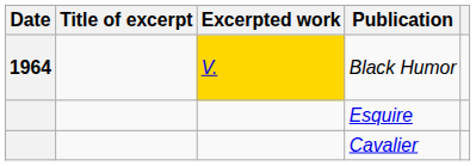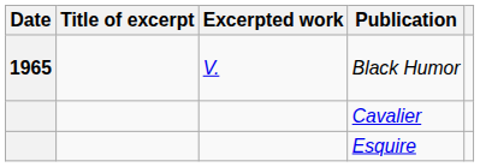Black Humor | Date: 1964 -> 1965
Black Humor | Excerpted work: gold background -> no background
rows swapped: Esquire <-> Cavalier
